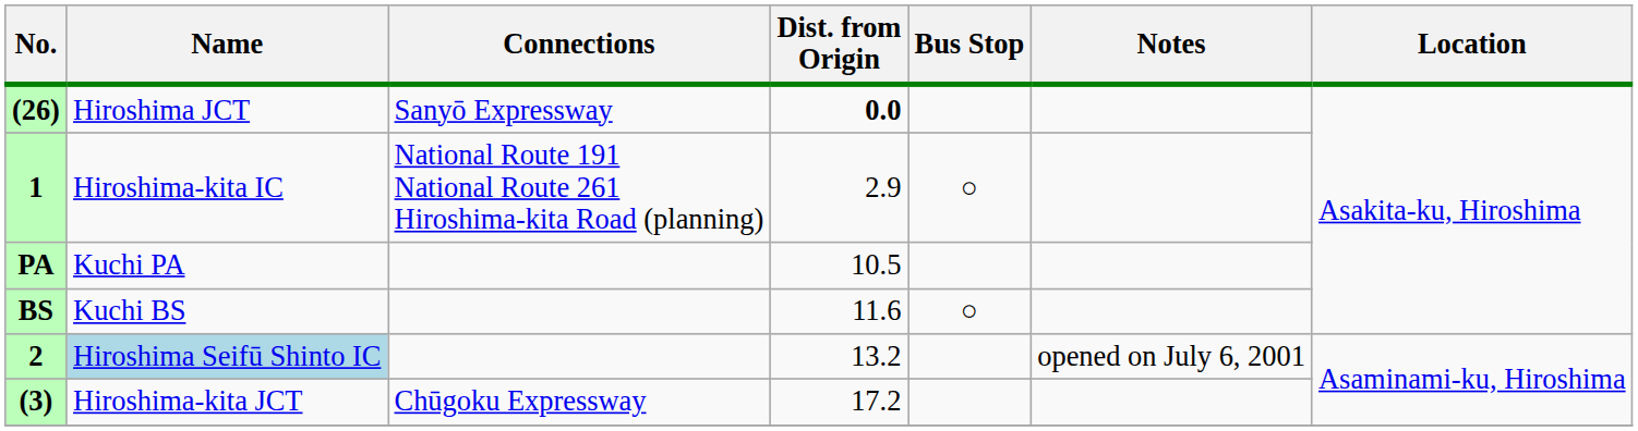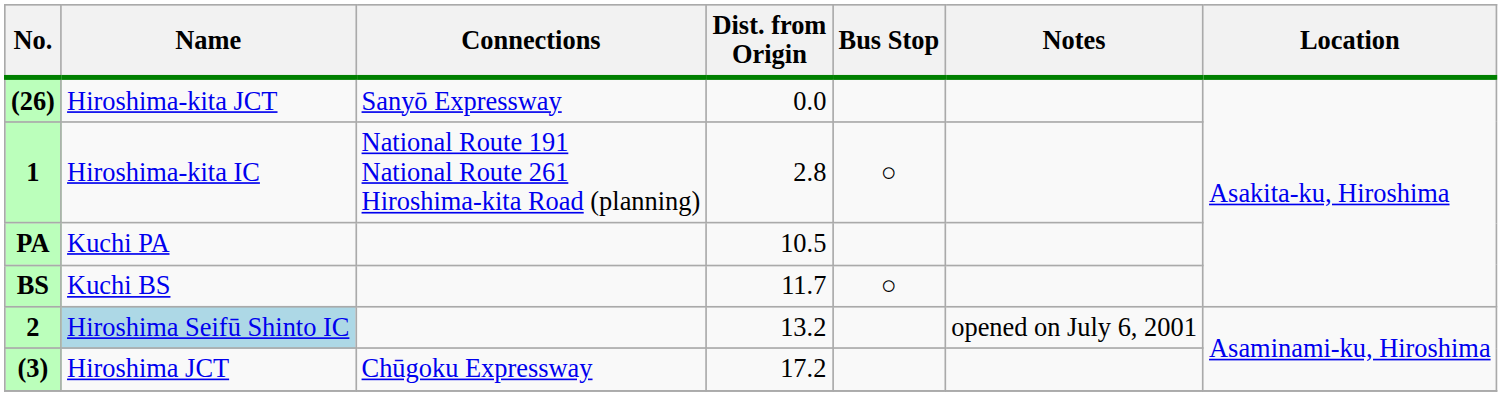(26) | Name: Hiroshima JCT -> Hiroshima-kita JCT
(26) | Dist. from Origin: bold -> normal
1 | Dist. from Origin: 2.9 -> 2.8
BS | Dist. from Origin: 11.6 -> 11.7
(3) | Name: Hiroshima-kita JCT -> Hiroshima JCT
